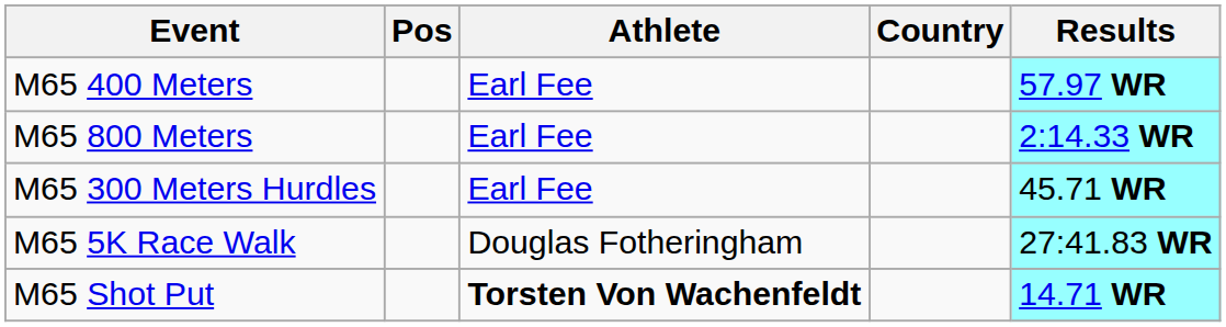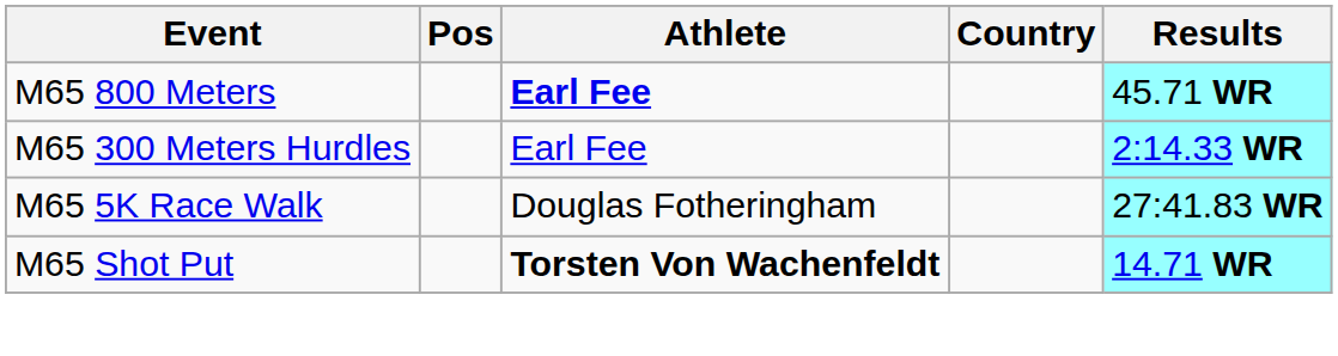- row: M65 400 Meters | Earl Fee | 57.97 WR
M65 800 Meters | Athlete: normal -> bold
M65 800 Meters | Results: 2:14.33 WR -> 45.71 WR
M65 300 Meters Hurdles | Results: 45.71 WR -> 2:14.33 WR
